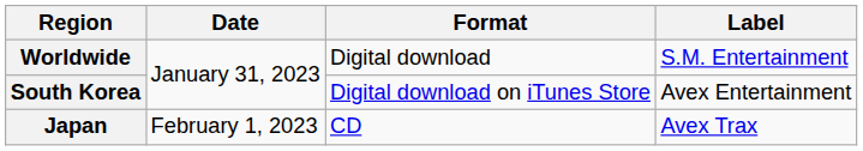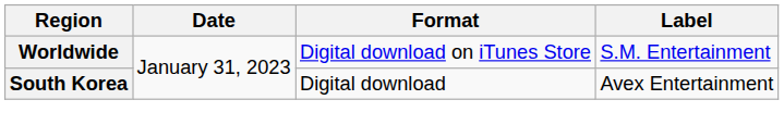Worldwide | Format: Digital download -> Digital download on iTunes Store
South Korea | Format: Digital download on iTunes Store -> Digital download
- row: Japan | February 1, 2023 | CD | Avex Trax
